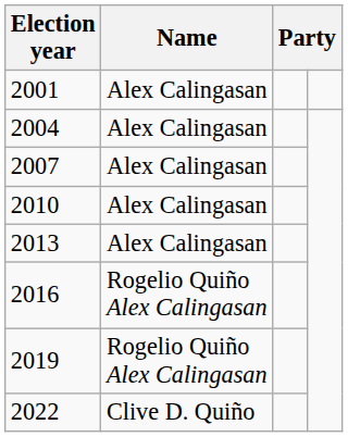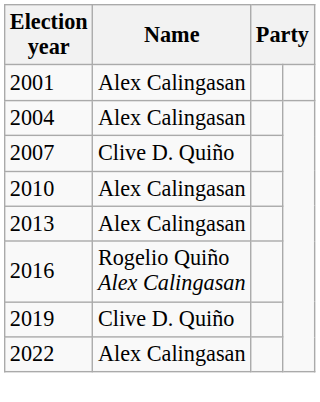2007 | Name: Alex Calingasan -> Clive D. Quiño
2019 | Name: Rogelio Quiño Alex Calingasan -> Clive D. Quiño
2022 | Name: Clive D. Quiño -> Alex Calingasan
